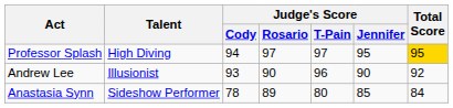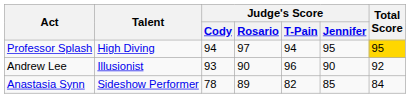Professor Splash | Judge's Score / T-Pain: 97 -> 94
Anastasia Synn | Judge's Score / T-Pain: 80 -> 82
